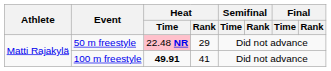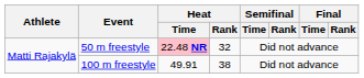50 m freestyle | Heat / Rank: 29 -> 32
100 m freestyle | Heat / Time: bold -> normal
100 m freestyle | Heat / Rank: 41 -> 38
